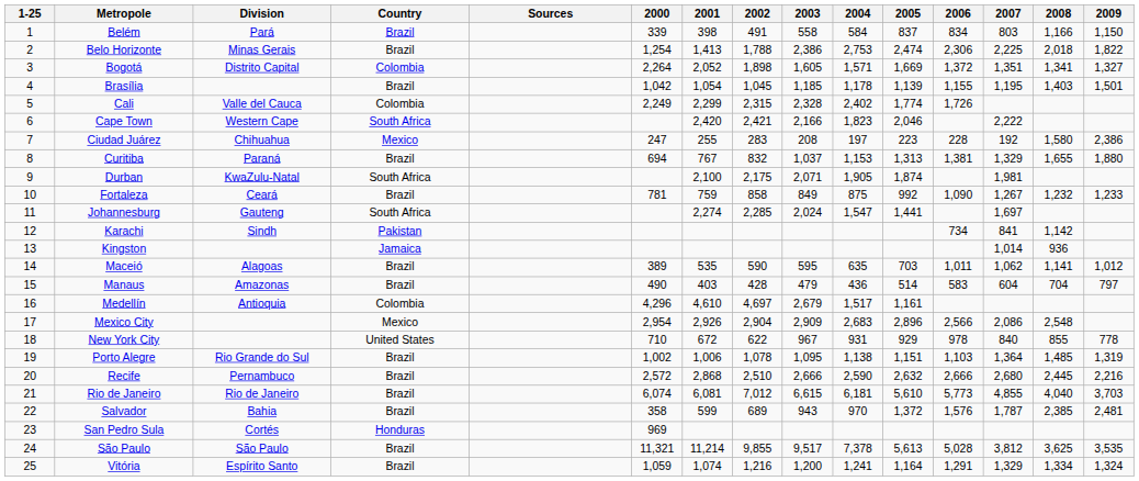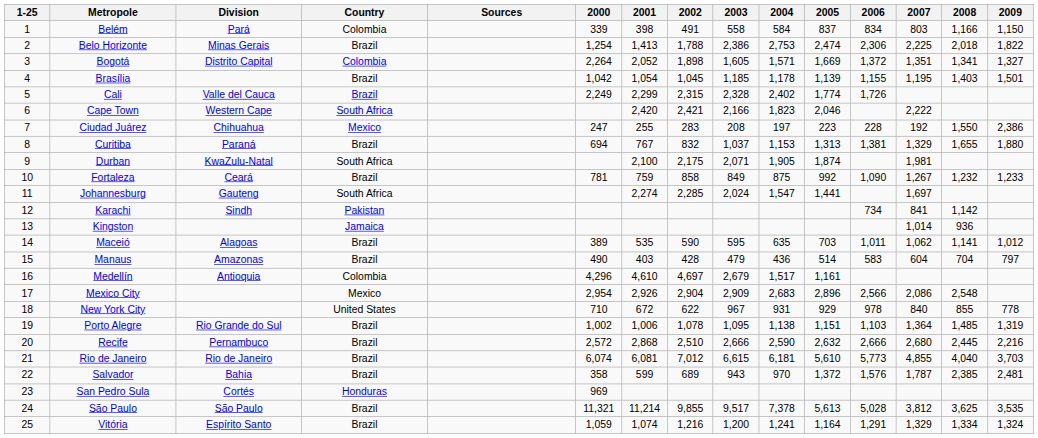Belém | Country: Brazil -> Colombia
Cali | Country: Colombia -> Brazil
Ciudad Juárez | 2008: 1,580 -> 1,550
